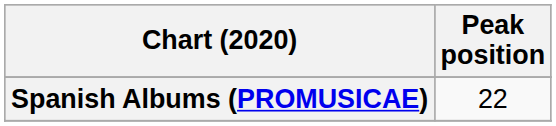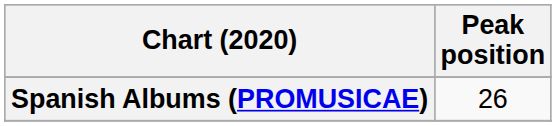Spanish Albums (PROMUSICAE) | Peak position: 22 -> 26
